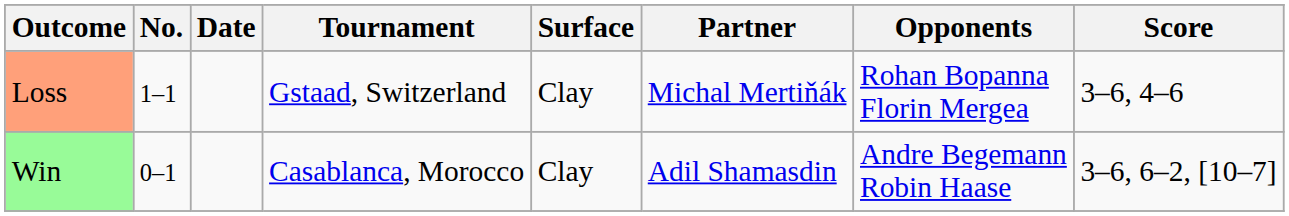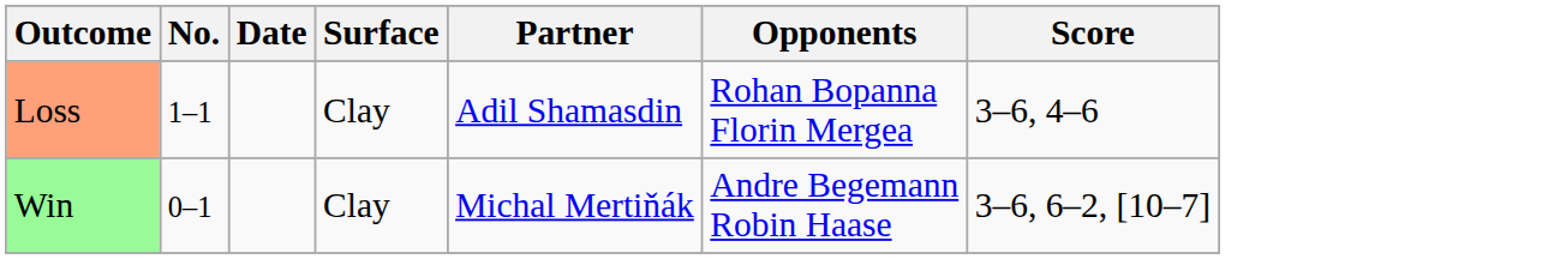- column: Tournament | Gstaad, Switzerland | Casablanca, Morocco
Loss | Partner: Michal Mertiňák -> Adil Shamasdin
Win | Partner: Adil Shamasdin -> Michal Mertiňák
